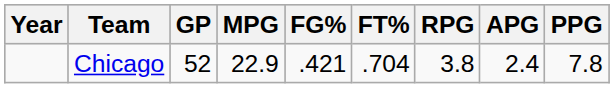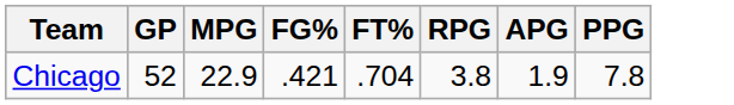- column: Year
Chicago | APG: 2.4 -> 1.9
